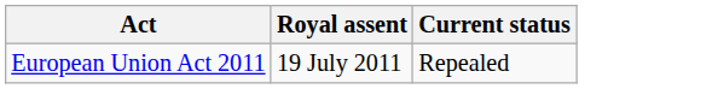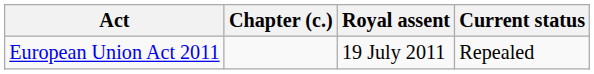+ column: Chapter (c.)
